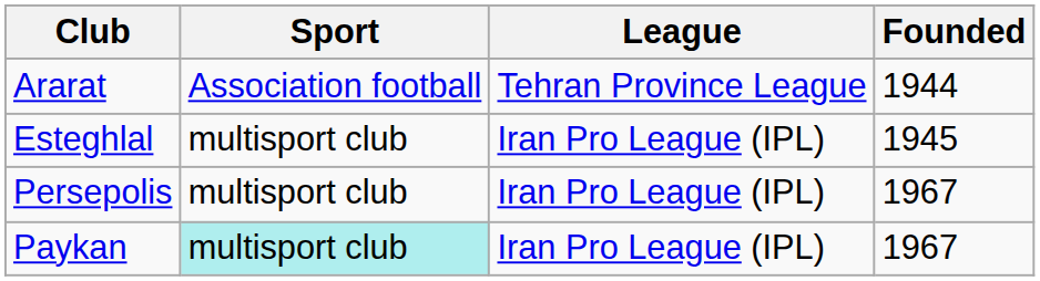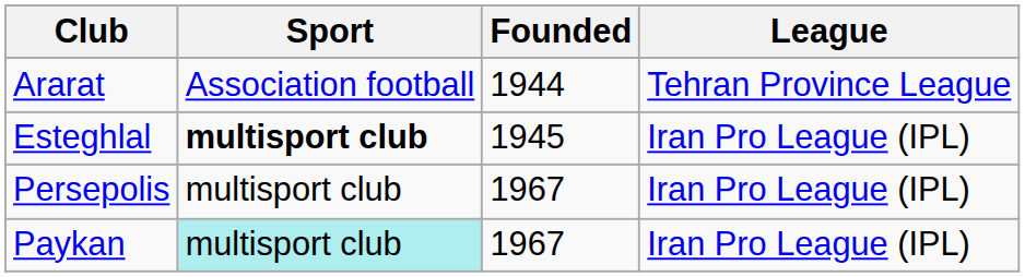columns swapped: Founded <-> League
Esteghlal | Sport: normal -> bold
